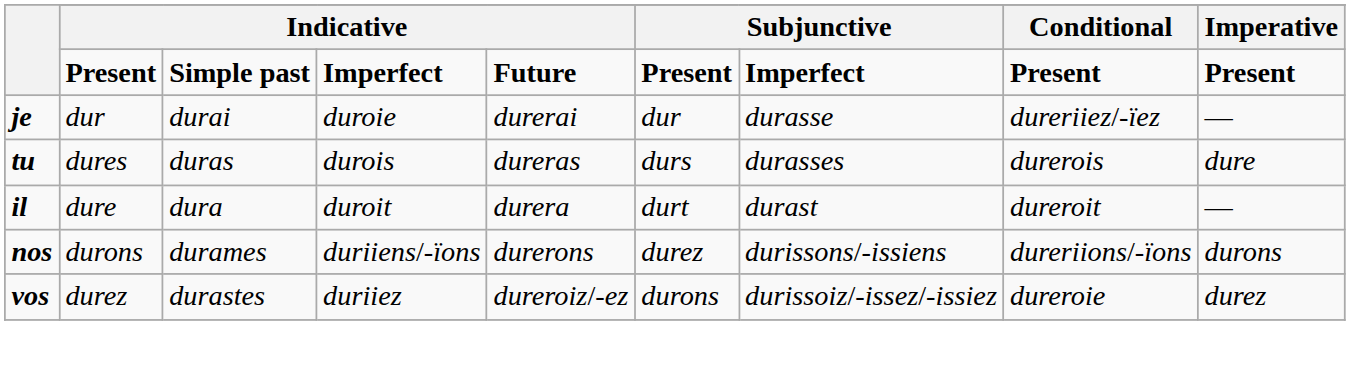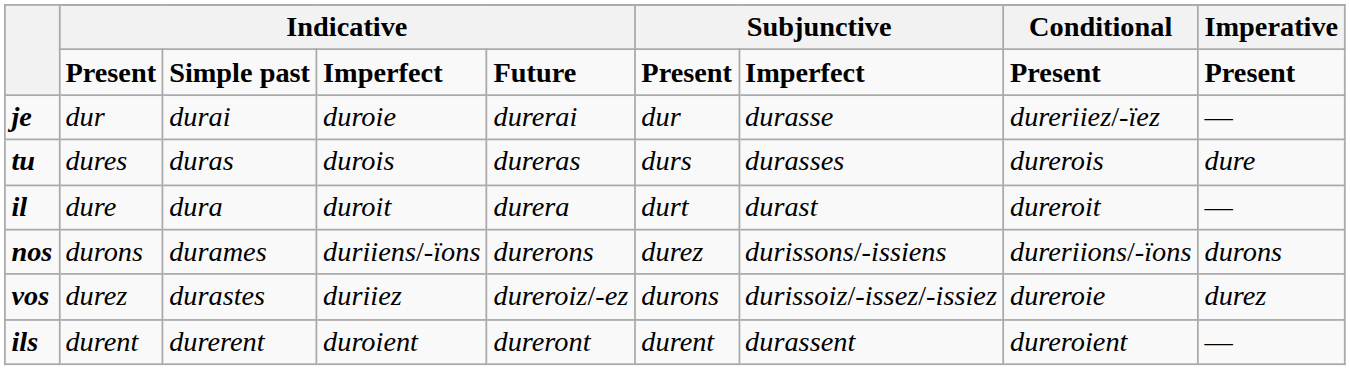+ row: ils | durent | durerent | duroient | dureront | durent | durassent | dureroient | —
